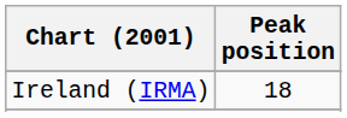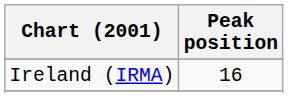Ireland (IRMA) | Peak position: 18 -> 16
